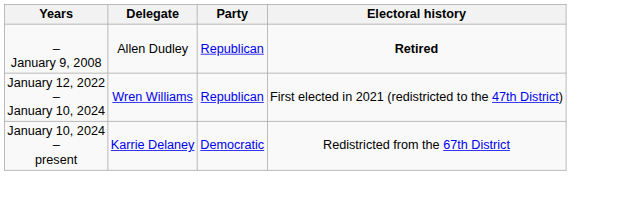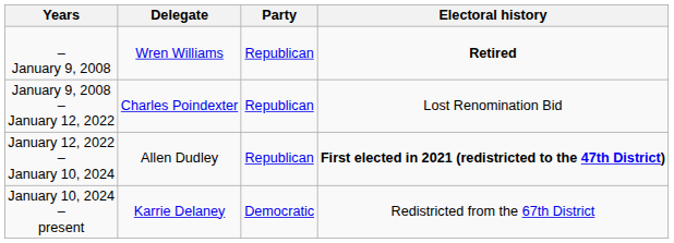– January 9, 2008 | Delegate: Allen Dudley -> Wren Williams
+ row: January 9, 2008 – January 12, 2022 | Charles Poindexter | Republican | Lost Renomination Bid
January 12, 2022 – January 10, 2024 | Delegate: Wren Williams -> Allen Dudley
January 12, 2022 – January 10, 2024 | Electoral history: normal -> bold
